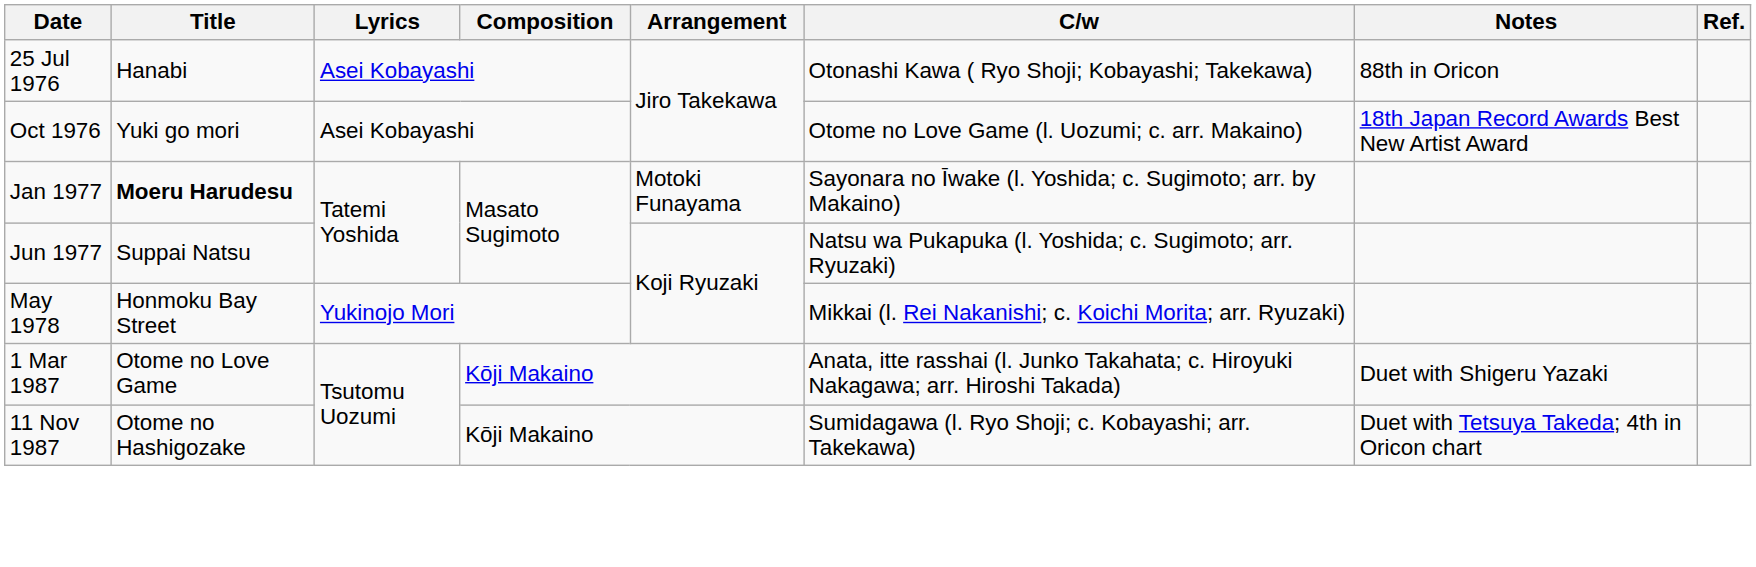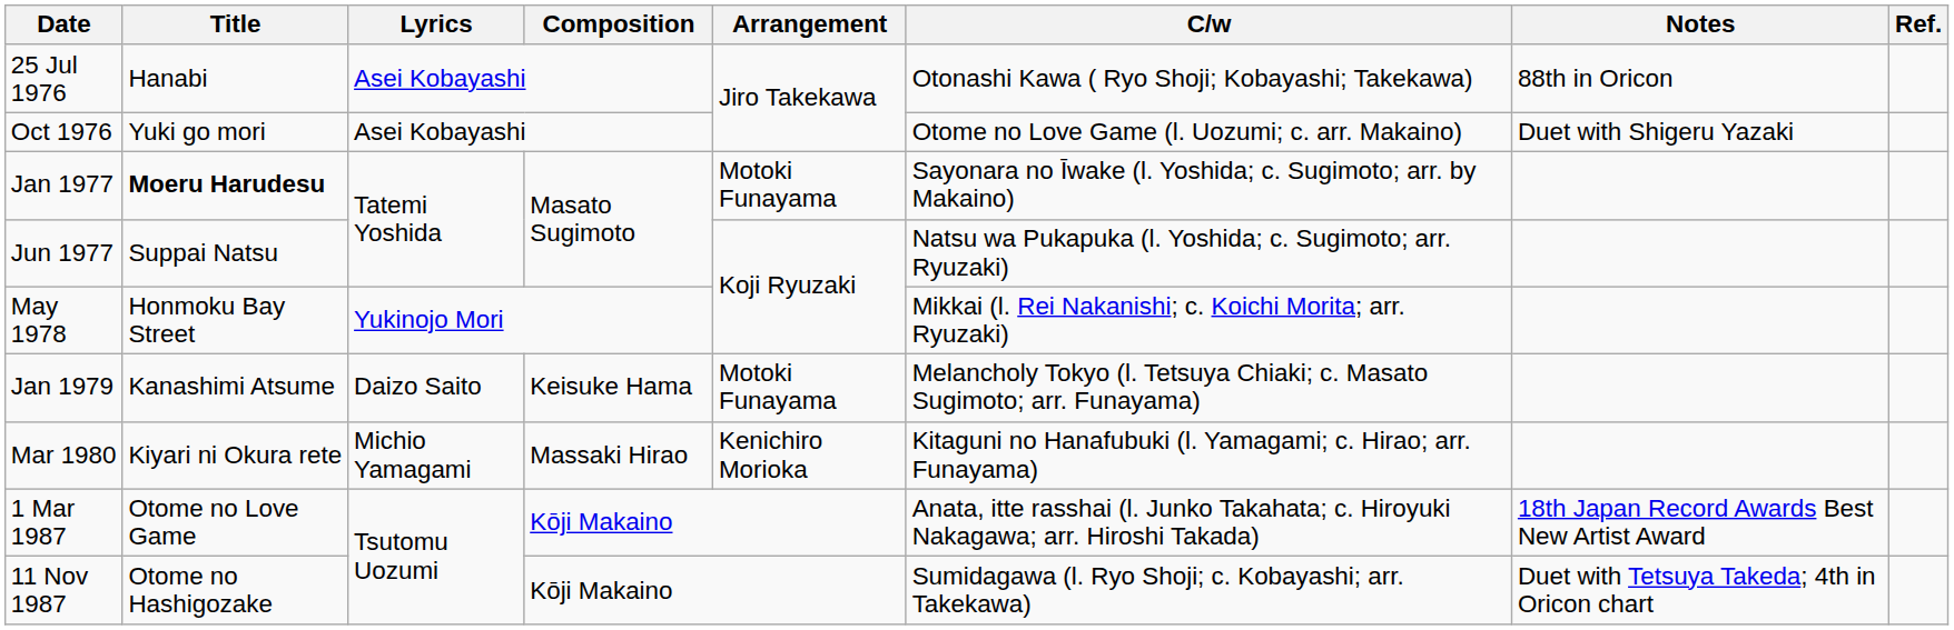Oct 1976 | Notes: 18th Japan Record Awards Best New Artist Award -> Duet with Shigeru Yazaki
+ row: Jan 1979 | Kanashimi Atsume | Daizo Saito | Keisuke Hama | Motoki Funayama | Melancholy Tokyo (l. Tetsuya Chiaki; c. Masato Sugimoto; arr. Funayama)
+ row: Mar 1980 | Kiyari ni Okura rete | Michio Yamagami | Massaki Hirao | Kenichiro Morioka | Kitaguni no Hanafubuki (l. Yamagami; c. Hirao; arr. Funayama)
1 Mar 1987 | Notes: Duet with Shigeru Yazaki -> 18th Japan Record Awards Best New Artist Award
